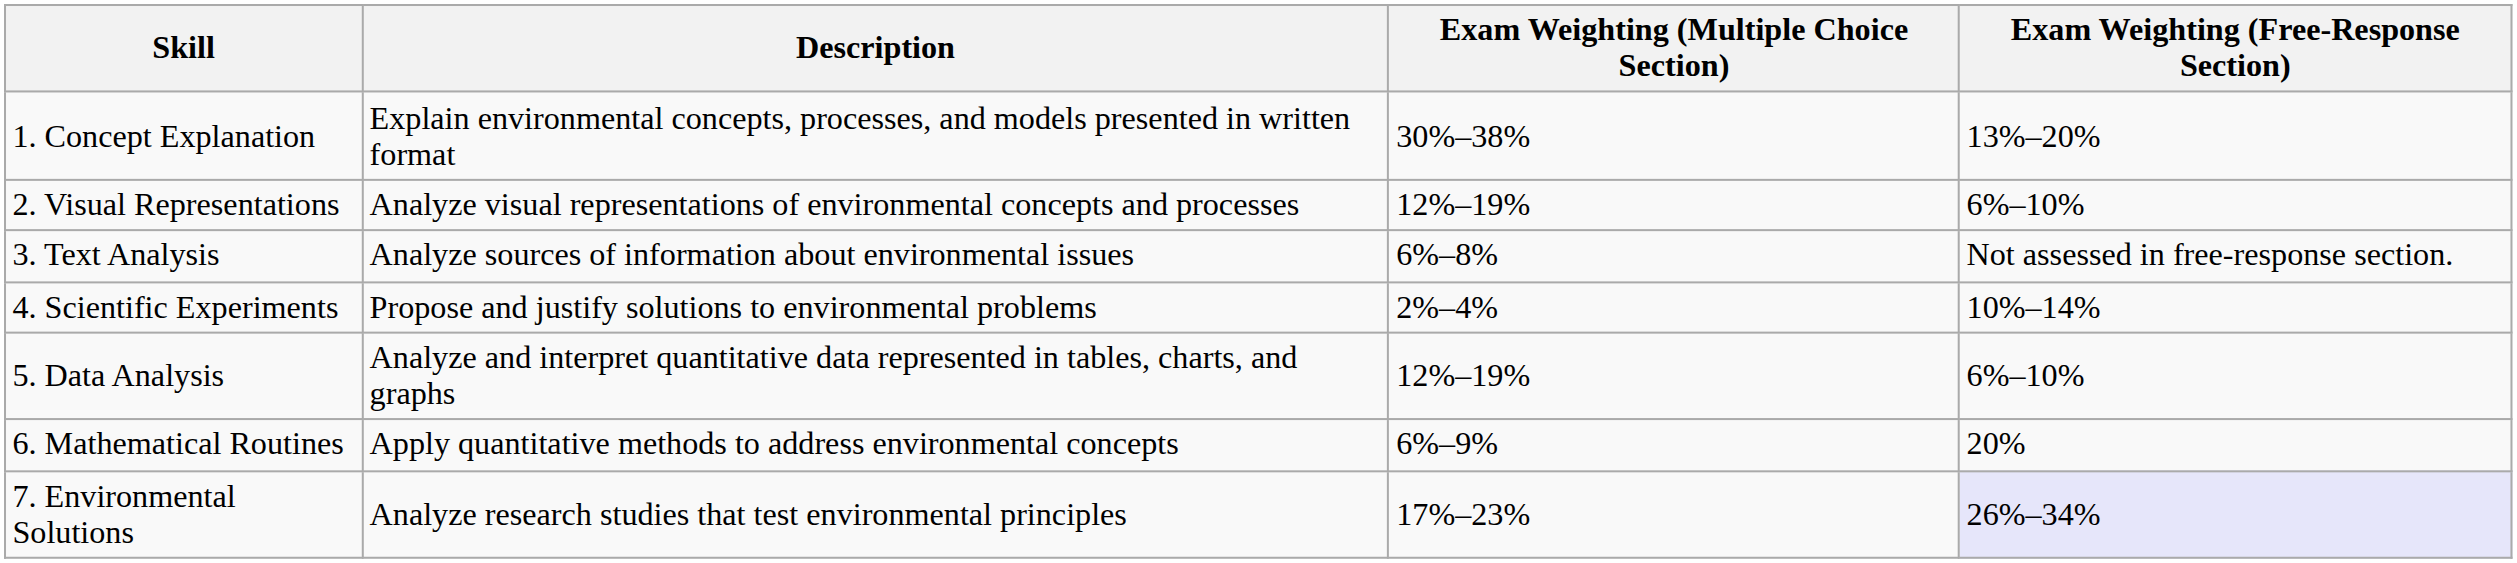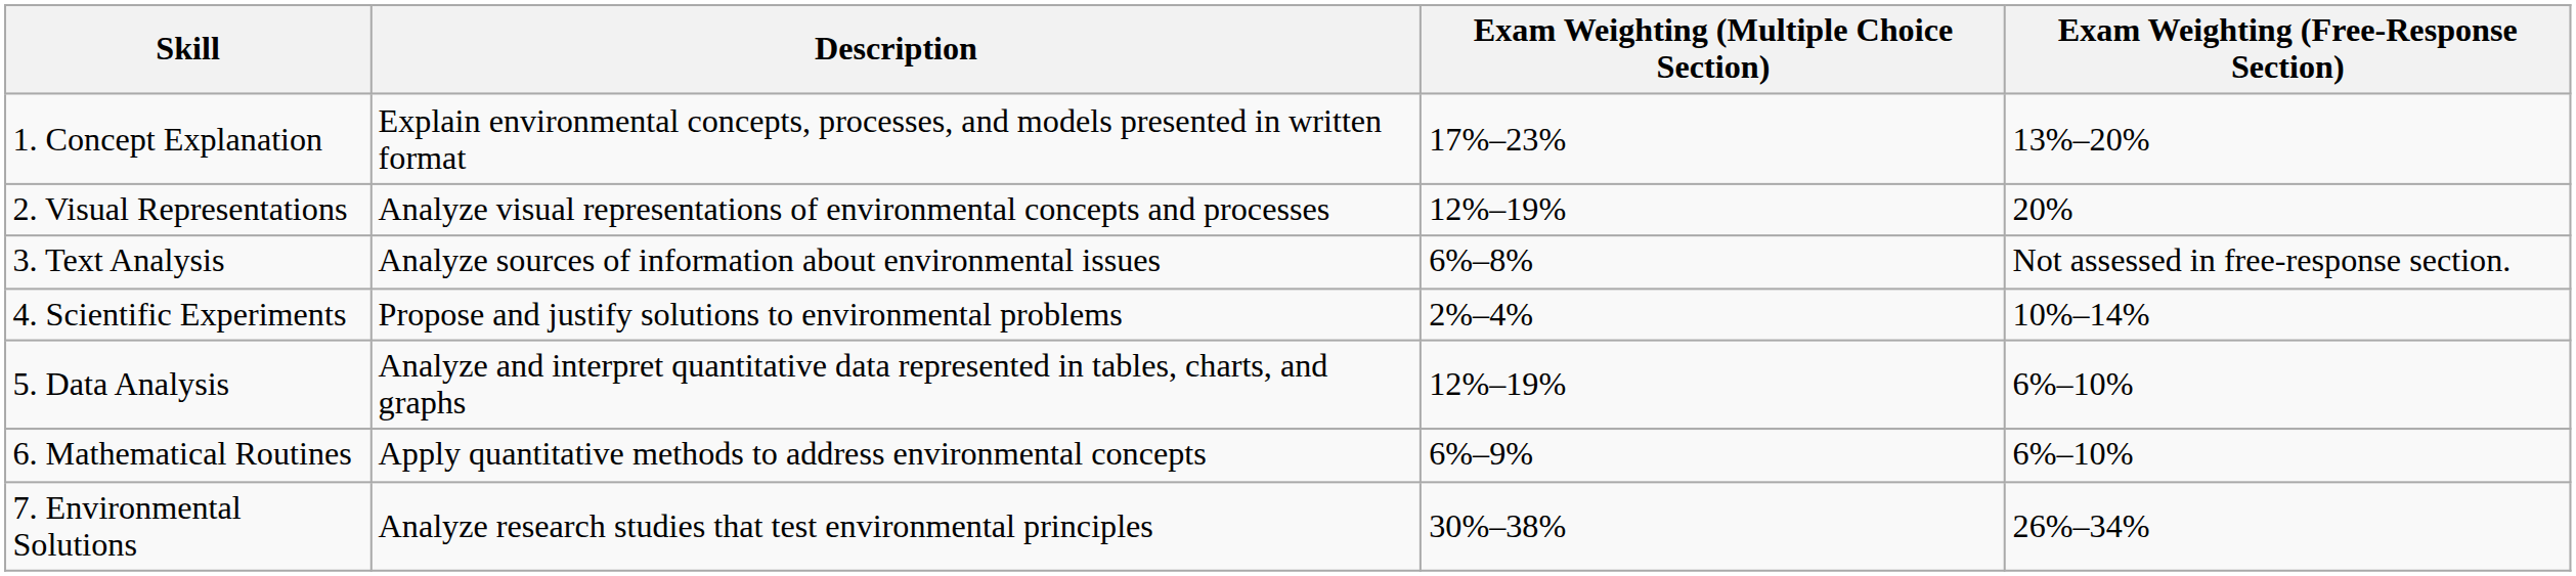1. Concept Explanation | Exam Weighting (Multiple Choice Section): 30%–38% -> 17%–23%
2. Visual Representations | Exam Weighting (Free-Response Section): 6%–10% -> 20%
6. Mathematical Routines | Exam Weighting (Free-Response Section): 20% -> 6%–10%
7. Environmental Solutions | Exam Weighting (Multiple Choice Section): 17%–23% -> 30%–38%
7. Environmental Solutions | Exam Weighting (Free-Response Section): lavender background -> no background
